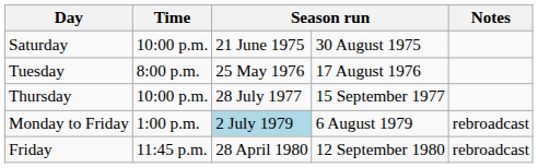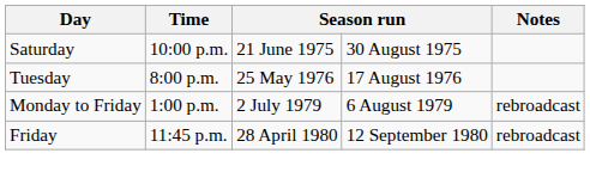- row: Thursday | 10:00 p.m. | 28 July 1977 | 15 September 1977
Monday to Friday | column 3: lightblue background -> no background
